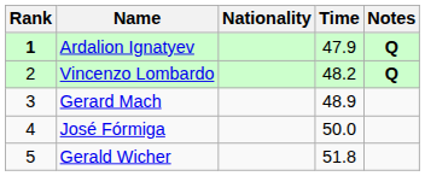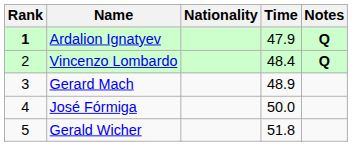Vincenzo Lombardo | Time: 48.2 -> 48.4
